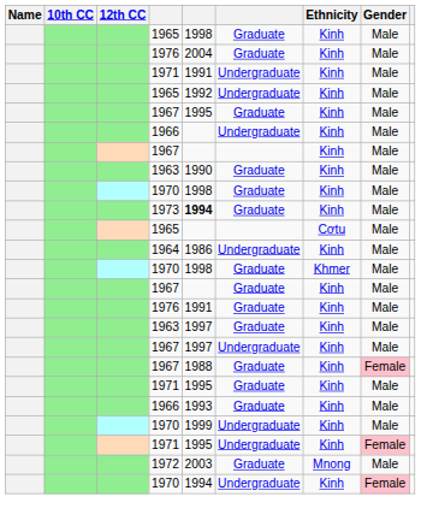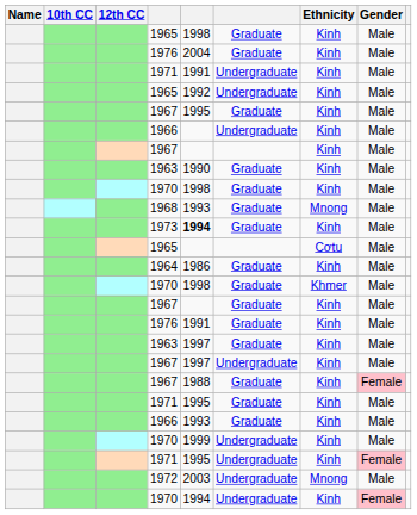+ row: 1968 | 1993 | Graduate | Mnong | Male
1964 | column 6: Undergraduate -> Graduate
1972 | column 6: Graduate -> Undergraduate
